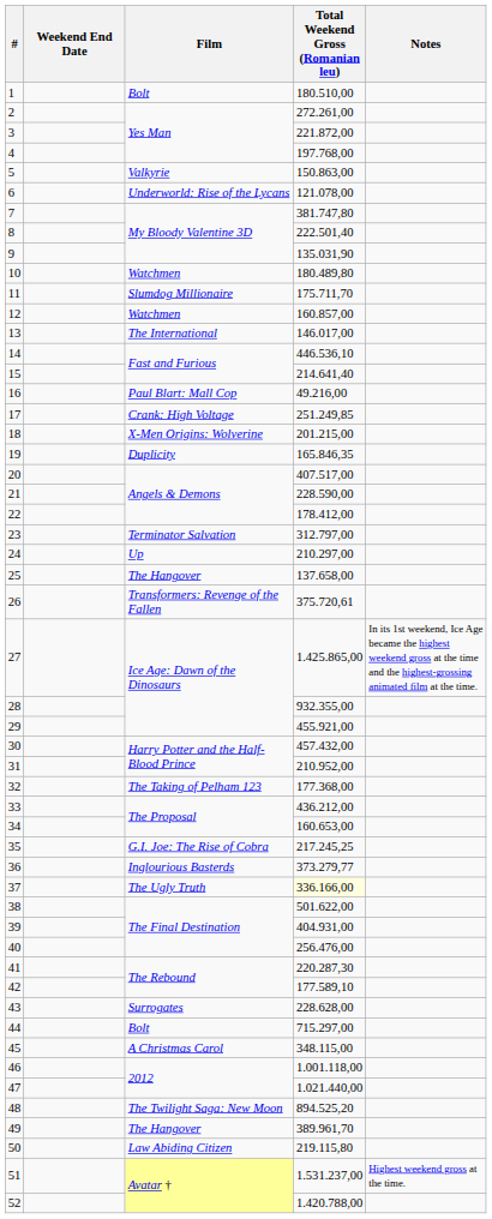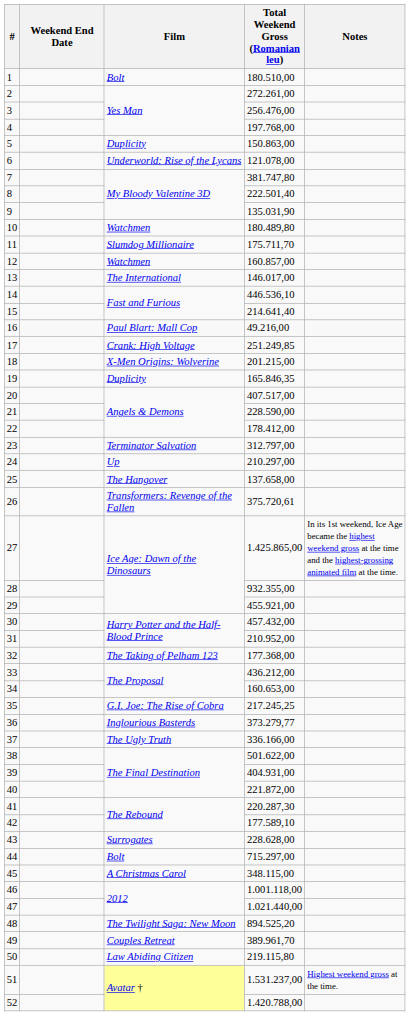3 | Total Weekend Gross (Romanian leu): 221.872,00 -> 256.476,00
5 | Film: Valkyrie -> Duplicity
37 | Total Weekend Gross (Romanian leu): lightyellow background -> no background
40 | Total Weekend Gross (Romanian leu): 256.476,00 -> 221.872,00
49 | Film: The Hangover -> Couples Retreat
